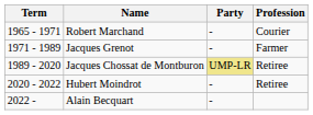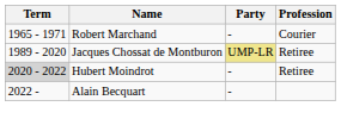- row: 1971 - 1989 | Jacques Grenot | - | Farmer
Hubert Moindrot | Term: no background -> lightgrey background
